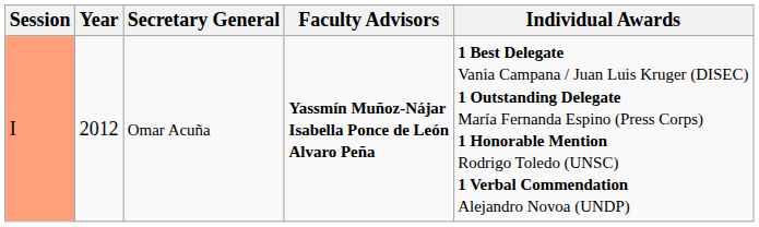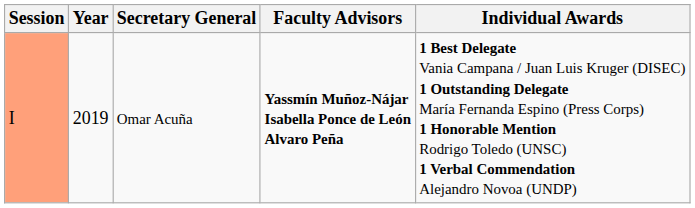Omar Acuña | Year: 2012 -> 2019
